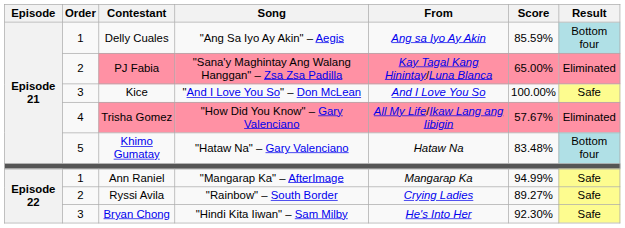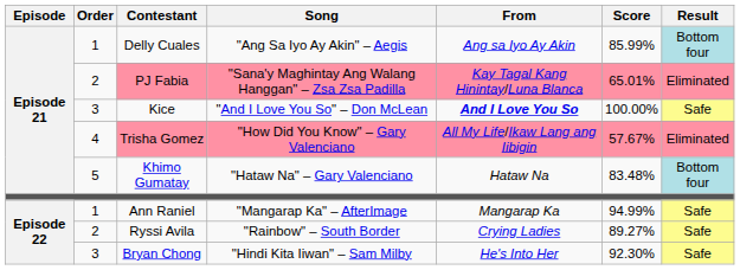Delly Cuales | Score: 85.59% -> 85.99%
PJ Fabia | Score: 65.00% -> 65.01%
Kice | From: normal -> bold
